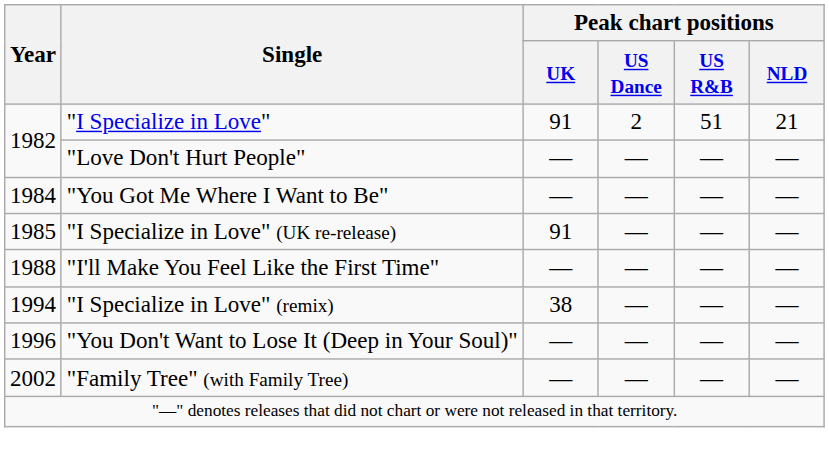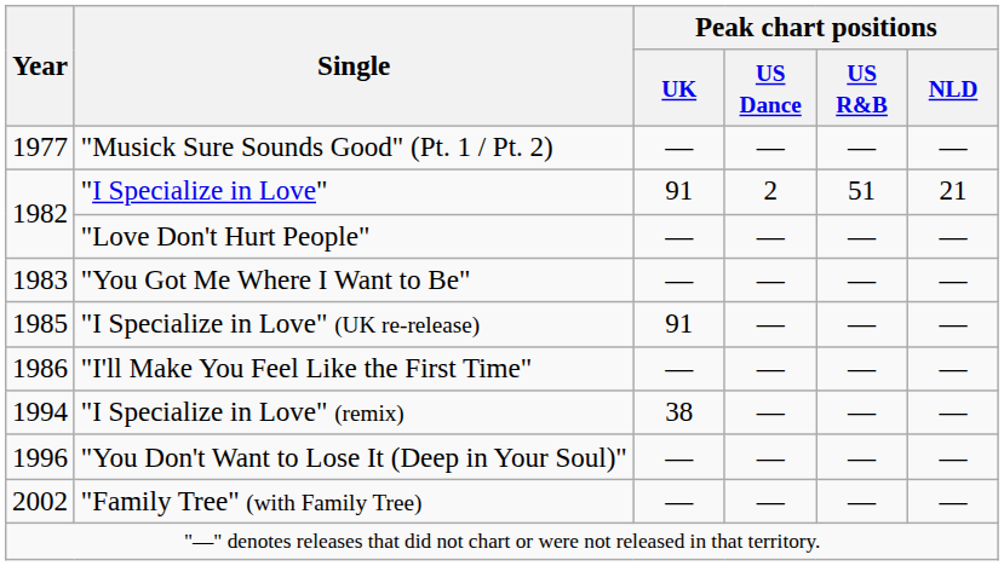+ row: 1977 | "Musick Sure Sounds Good" (Pt. 1 / Pt. 2) | — | — | — | —
"You Got Me Where I Want to Be" | Year: 1984 -> 1983
"I'll Make You Feel Like the First Time" | Year: 1988 -> 1986
